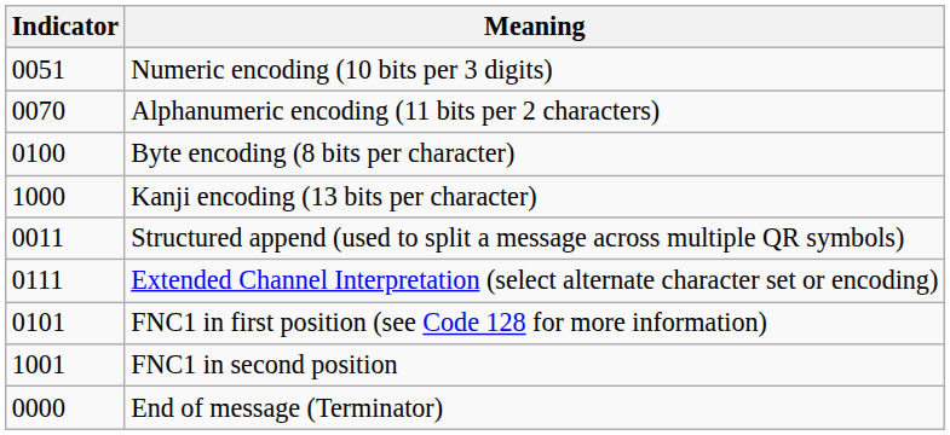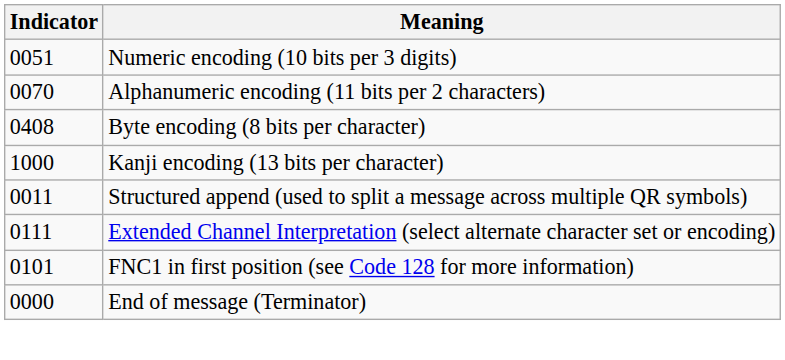Byte encoding (8 bits per character) | Indicator: 0100 -> 0408
- row: 1001 | FNC1 in second position
